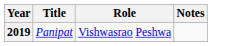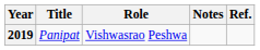+ column: Ref.
